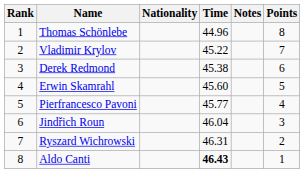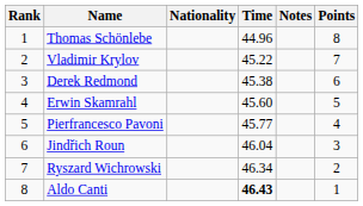Ryszard Wichrowski | Time: 46.31 -> 46.34
